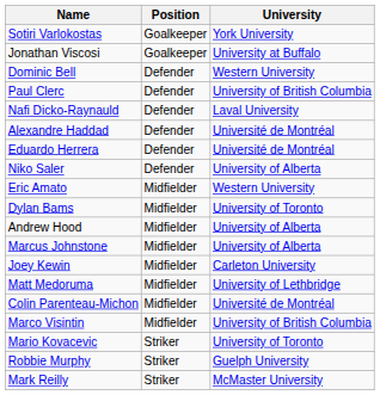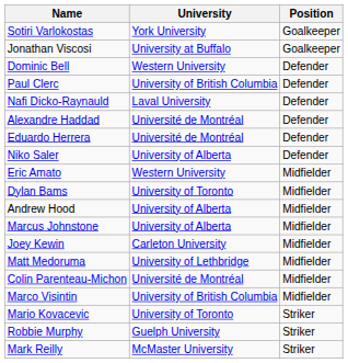columns swapped: Position <-> University
